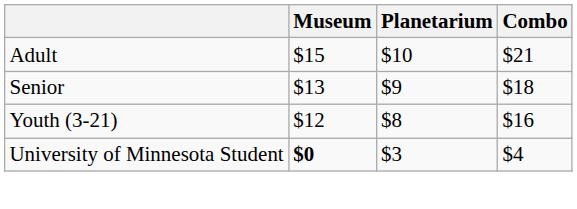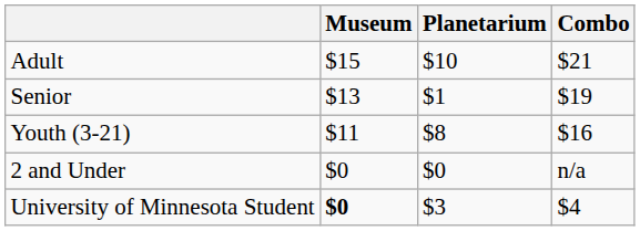Senior | Planetarium: $9 -> $1
Senior | Combo: $18 -> $19
Youth (3-21) | Museum: $12 -> $11
+ row: 2 and Under | $0 | $0 | n/a
